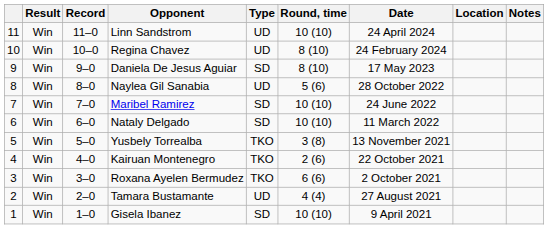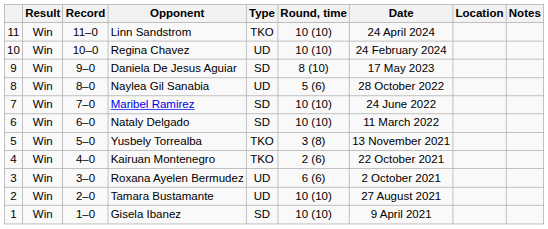Linn Sandstrom | Type: UD -> TKO
Regina Chavez | Round, time: 8 (10) -> 10 (10)
Roxana Ayelen Bermudez | Type: TKO -> UD
Tamara Bustamante | Round, time: 4 (4) -> 10 (10)
